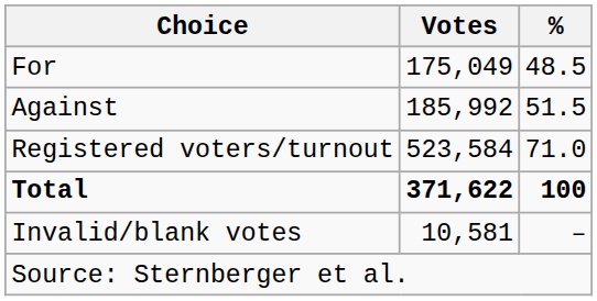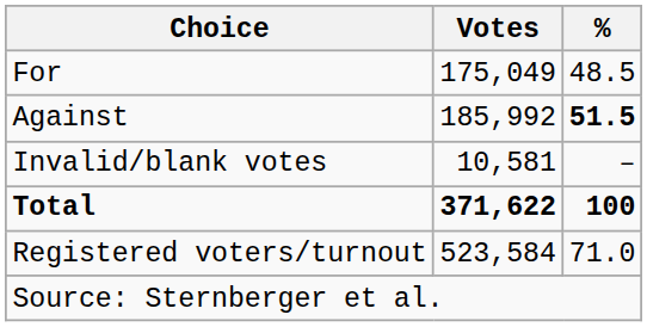Against | %: normal -> bold
rows swapped: Invalid/blank votes <-> Registered voters/turnout
